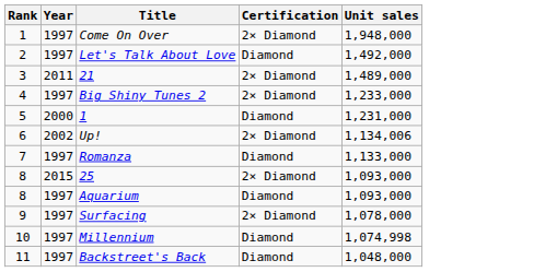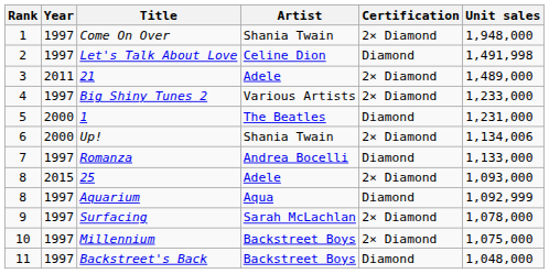+ column: Artist | Shania Twain | Celine Dion | Adele | Various Artists | The Beatles | Shania Twain | Andrea Bocelli | Adele | Aqua | Sarah McLachlan | Backstreet Boys | Backstreet Boys
Let's Talk About Love | Unit sales: 1,492,000 -> 1,491,998
Up! | Year: 2002 -> 2000
Aquarium | Unit sales: 1,093,000 -> 1,092,999
Millennium | Certification: Diamond -> 2× Diamond
Millennium | Unit sales: 1,074,998 -> 1,075,000
